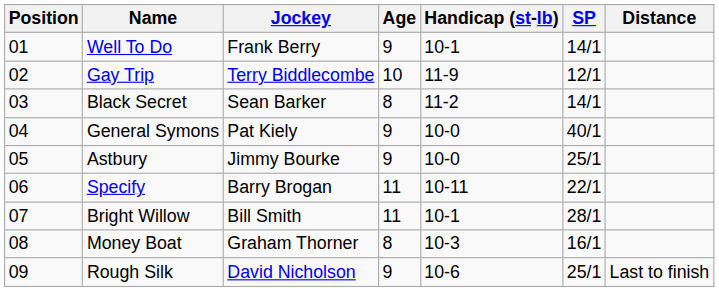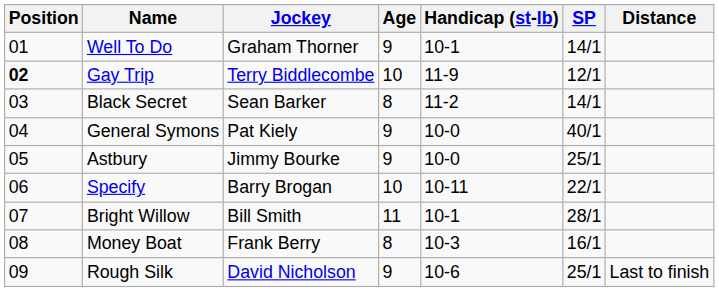Well To Do | Jockey: Frank Berry -> Graham Thorner
Gay Trip | Position: normal -> bold
Specify | Age: 11 -> 10
Money Boat | Jockey: Graham Thorner -> Frank Berry
